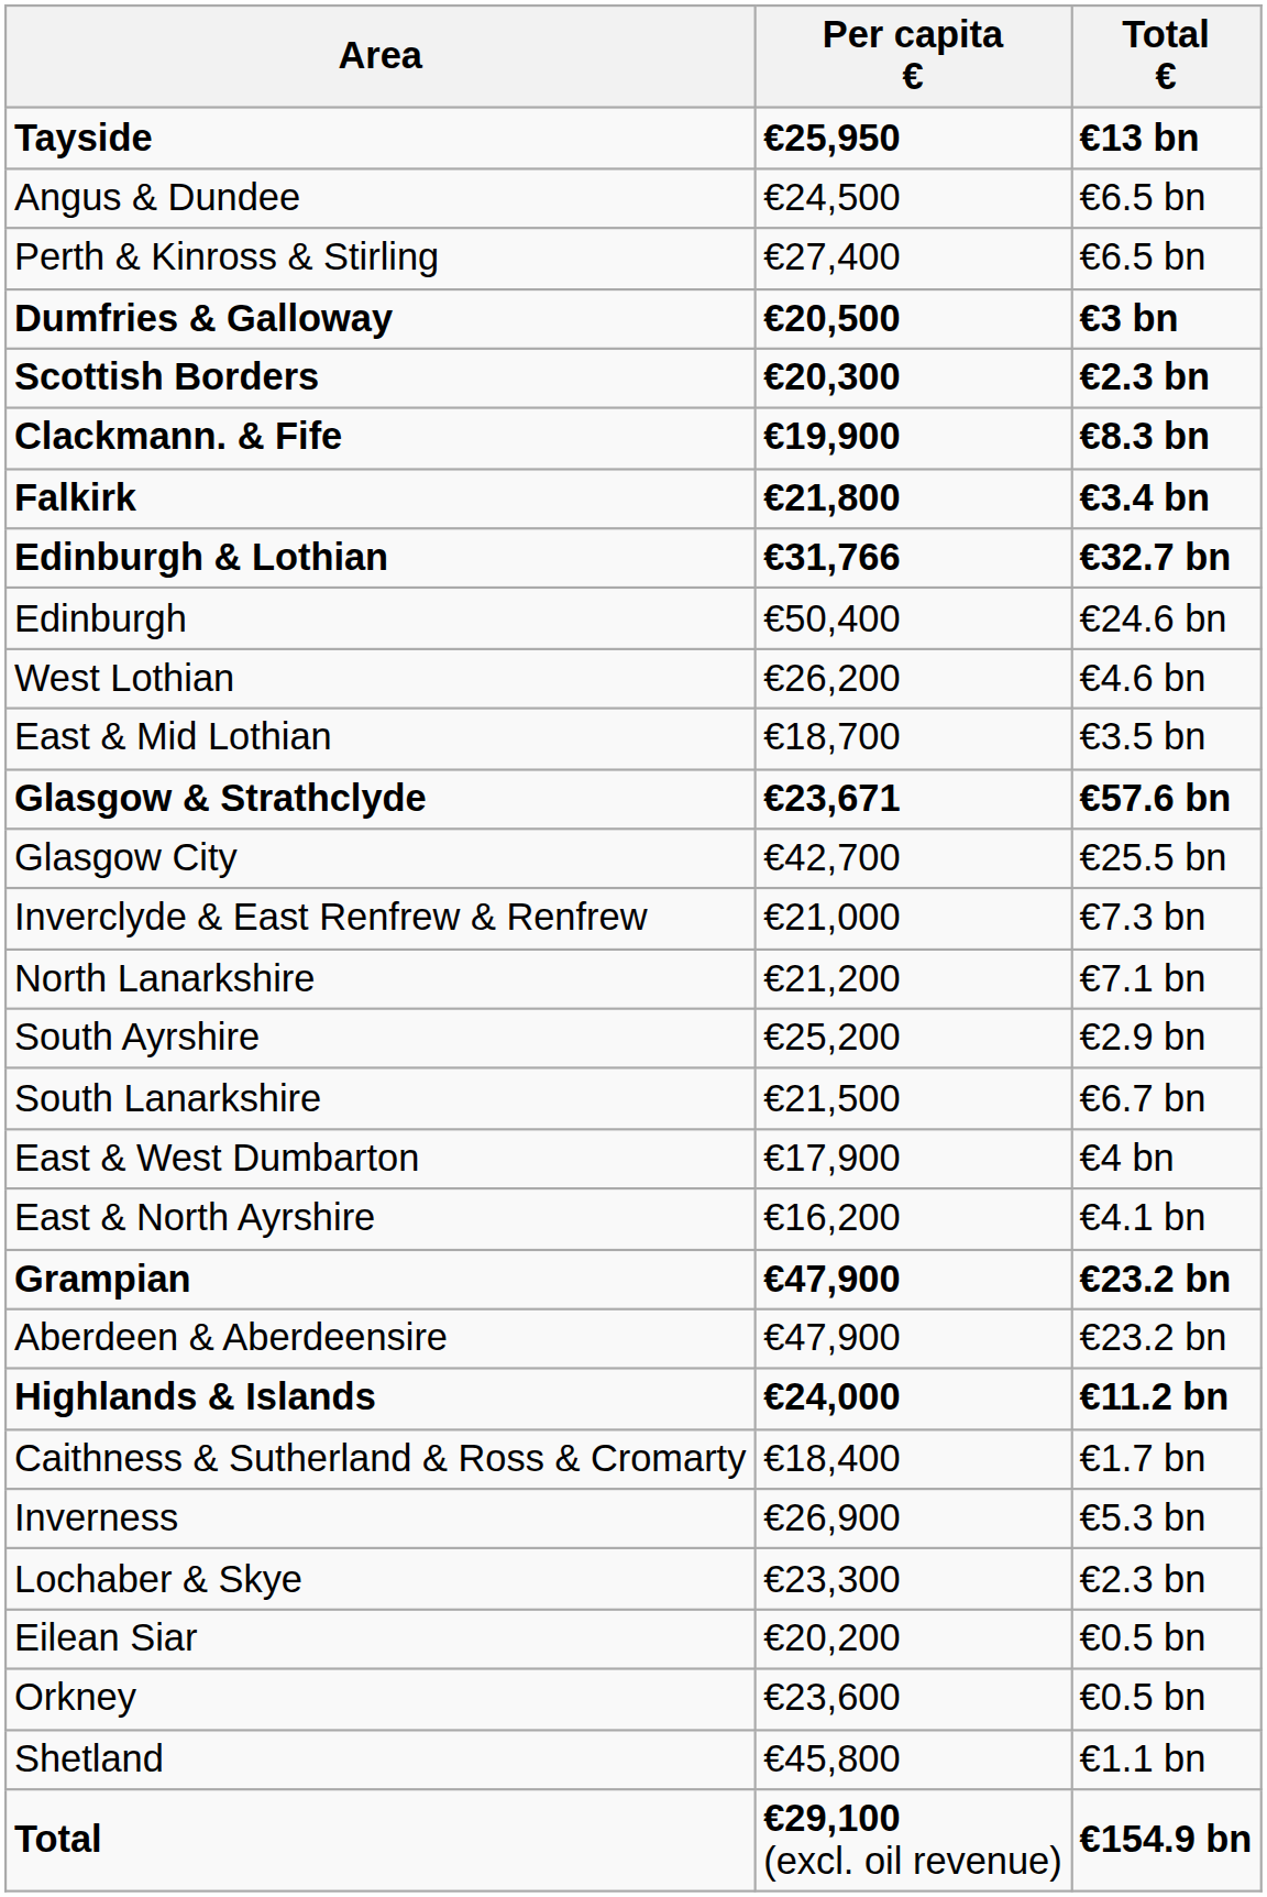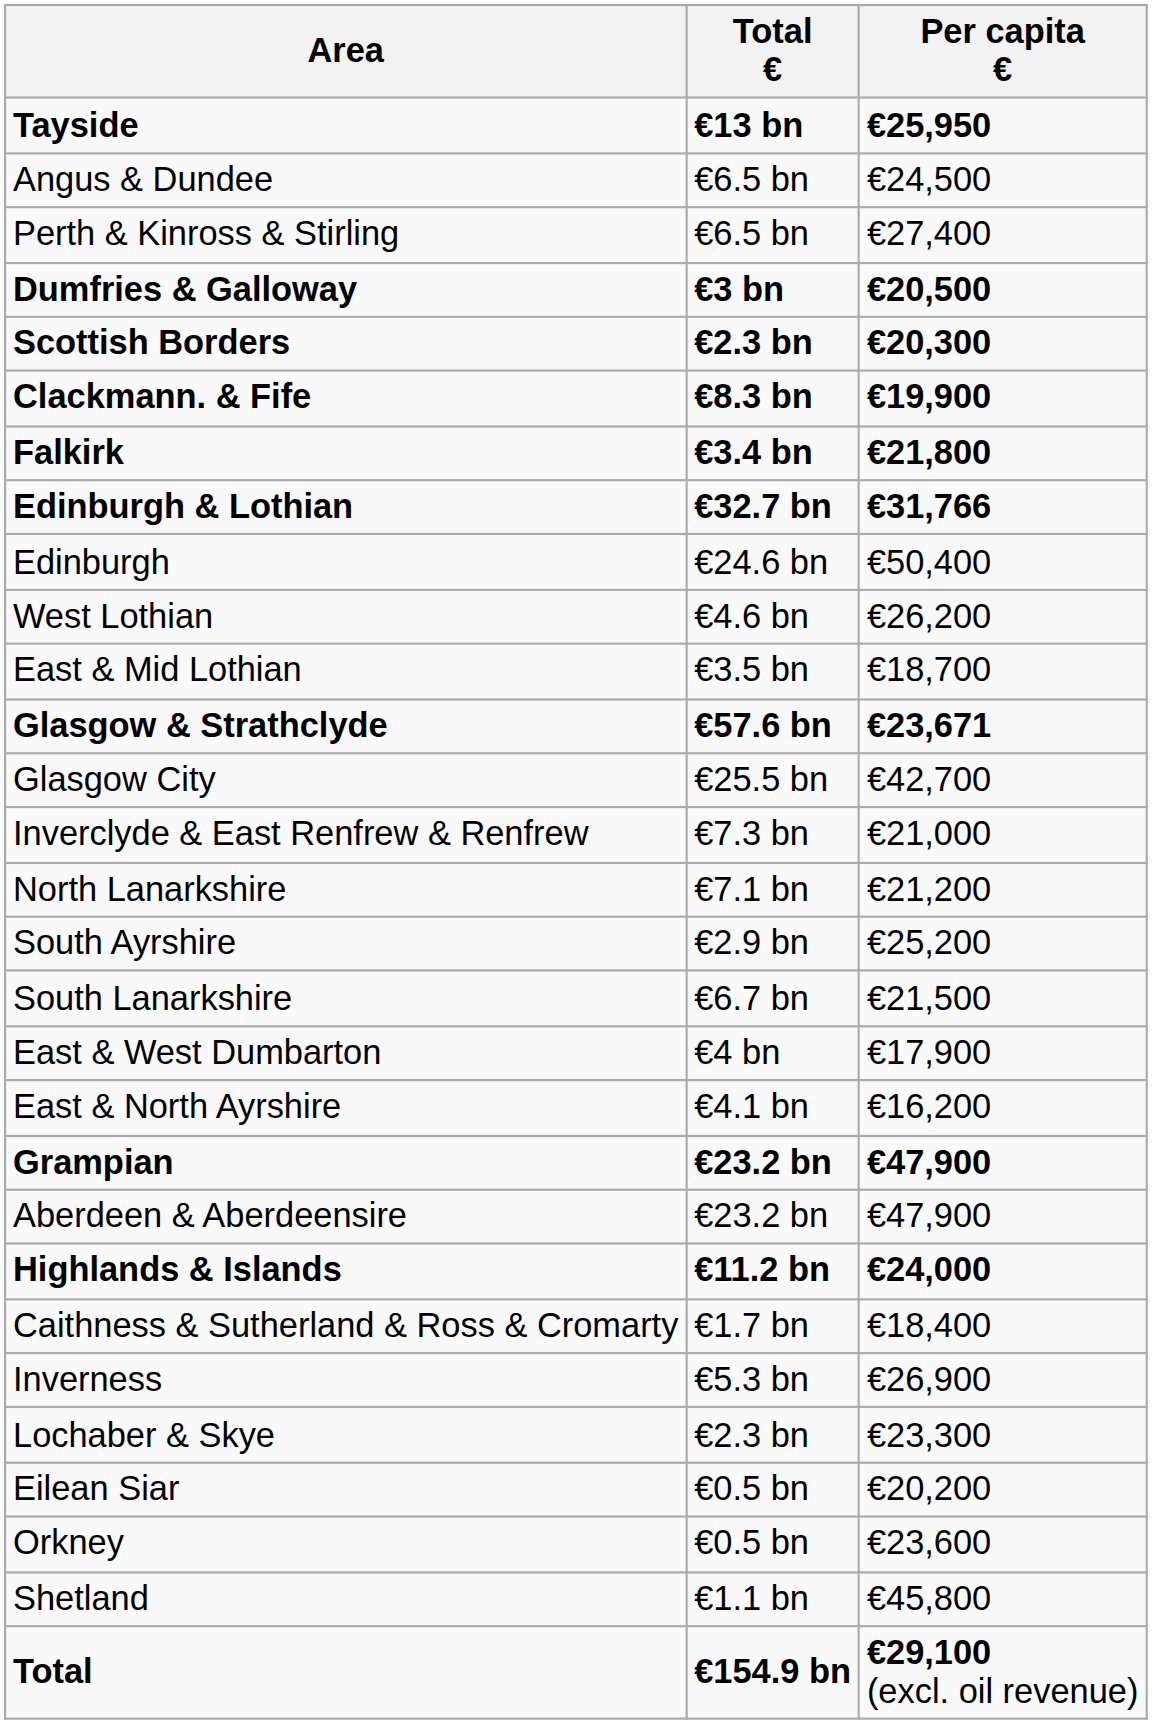columns swapped: Total € <-> Per capita €
